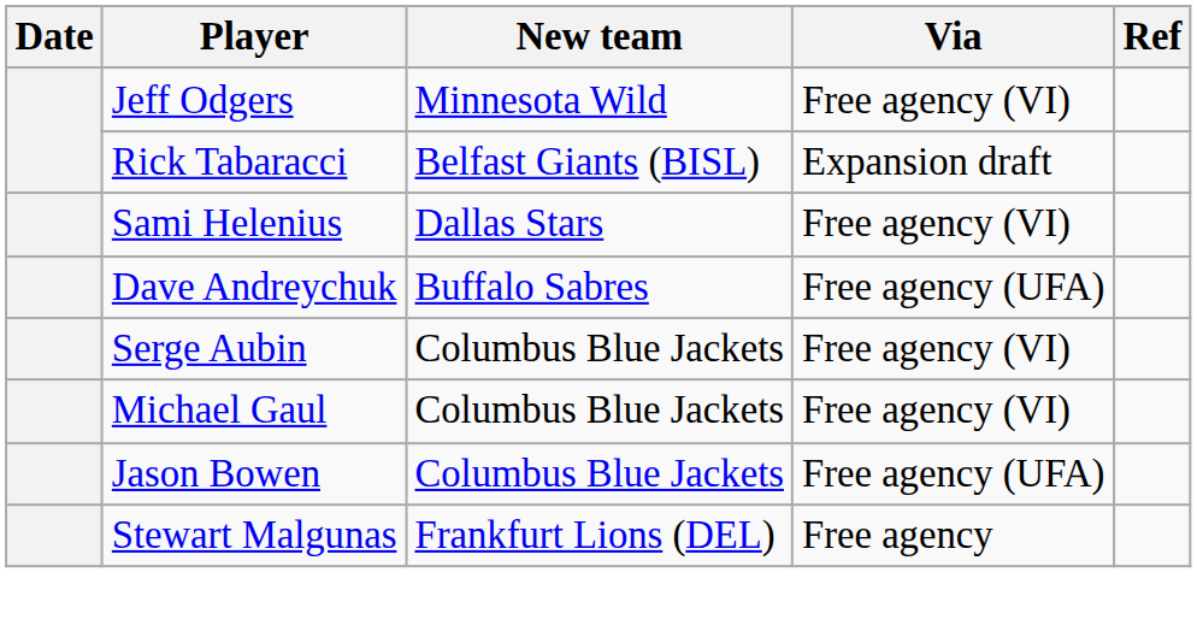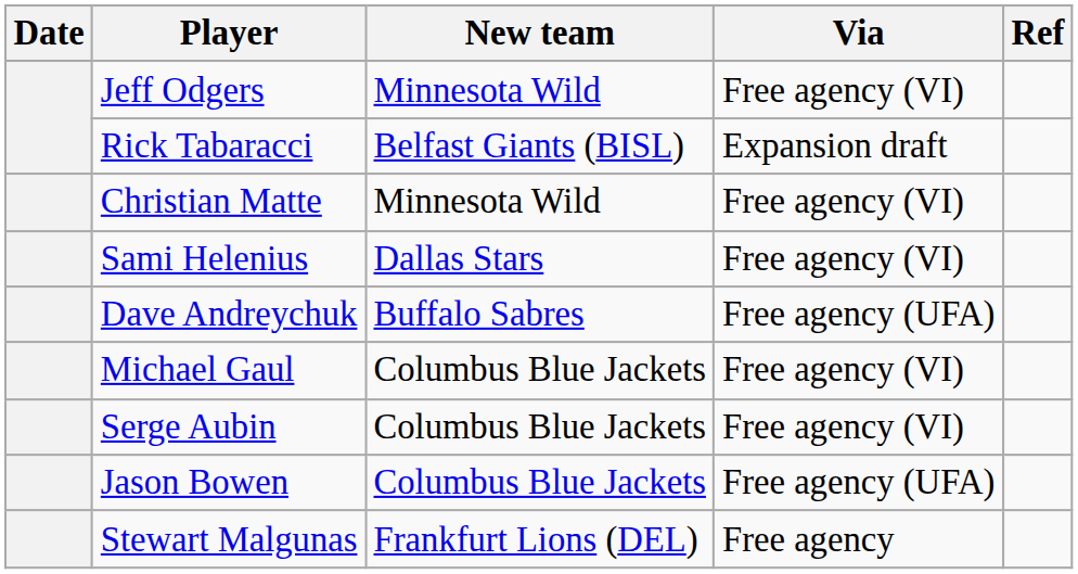+ row: Christian Matte | Minnesota Wild | Free agency (VI)
rows swapped: Serge Aubin <-> Michael Gaul
